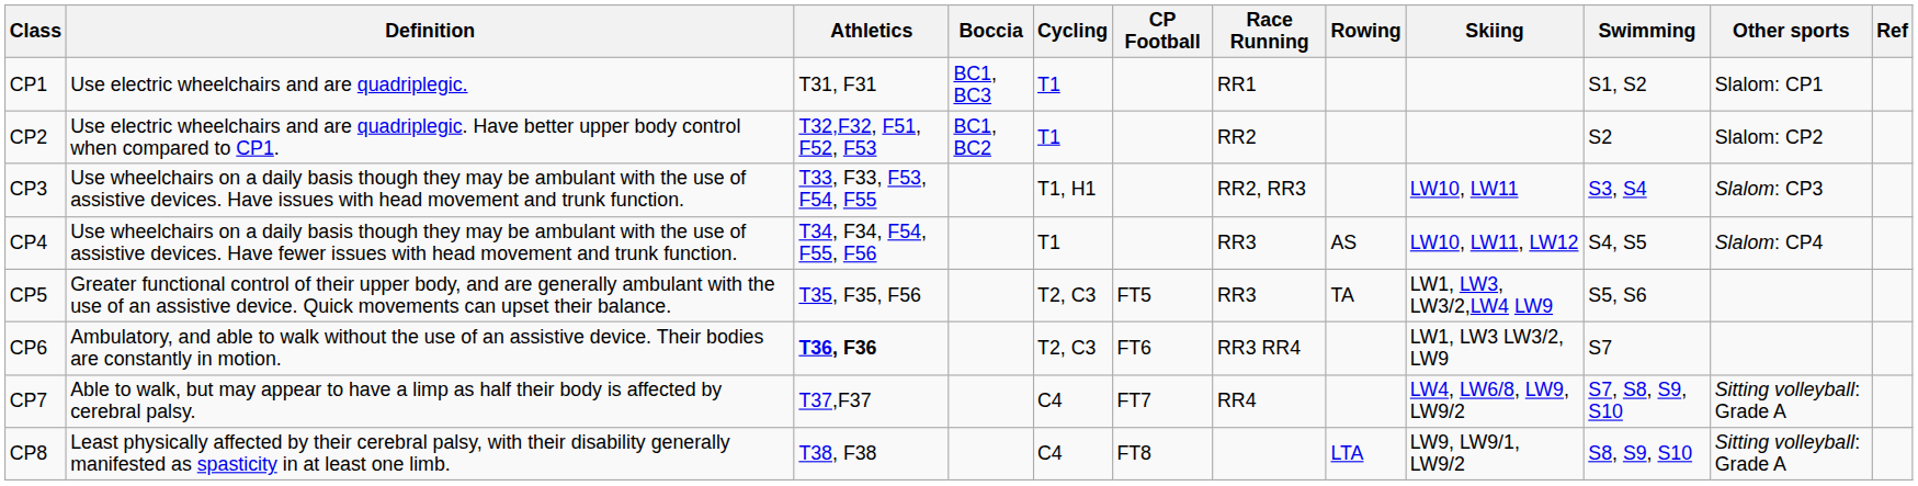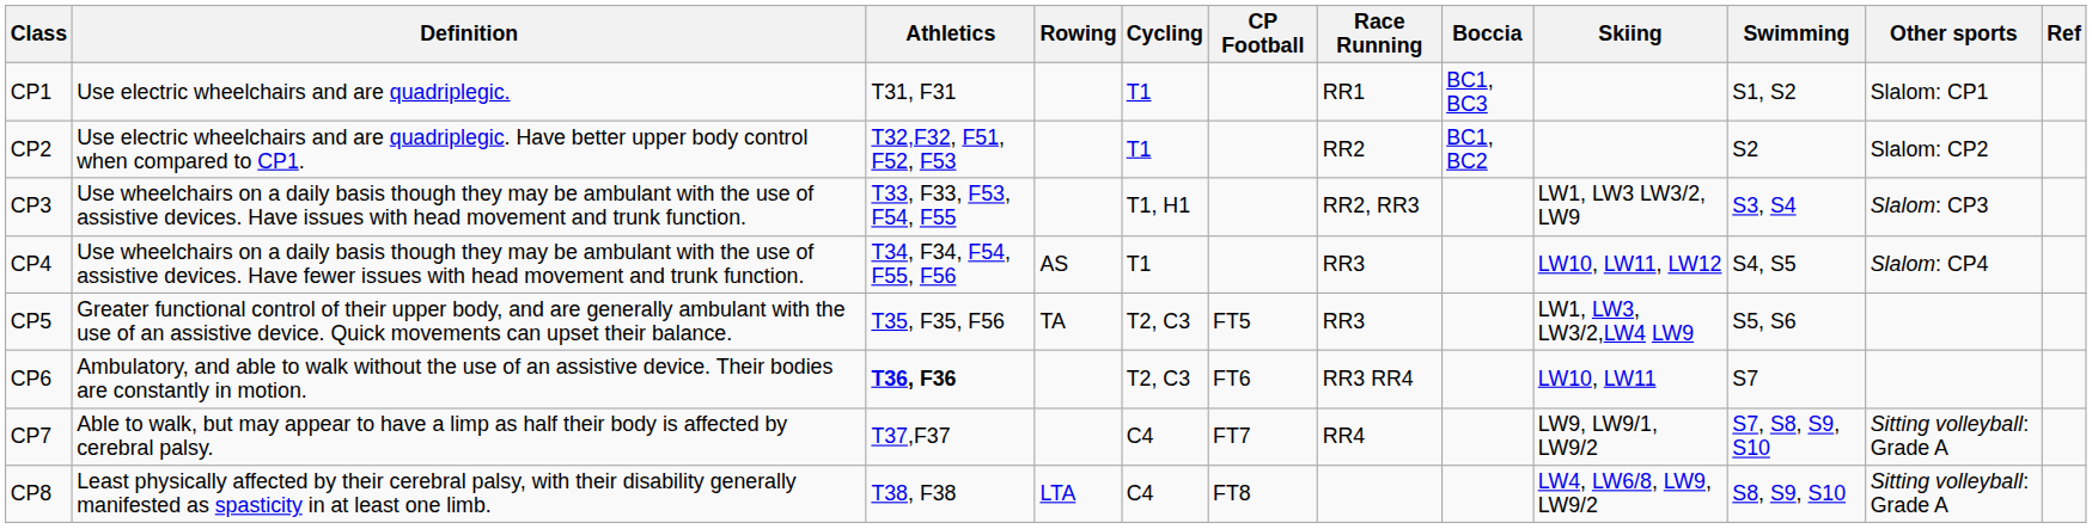columns swapped: Boccia <-> Rowing
CP3 | Skiing: LW10, LW11 -> LW1, LW3 LW3/2, LW9
CP6 | Skiing: LW1, LW3 LW3/2, LW9 -> LW10, LW11
CP7 | Skiing: LW4, LW6/8, LW9, LW9/2 -> LW9, LW9/1, LW9/2
CP8 | Skiing: LW9, LW9/1, LW9/2 -> LW4, LW6/8, LW9, LW9/2
